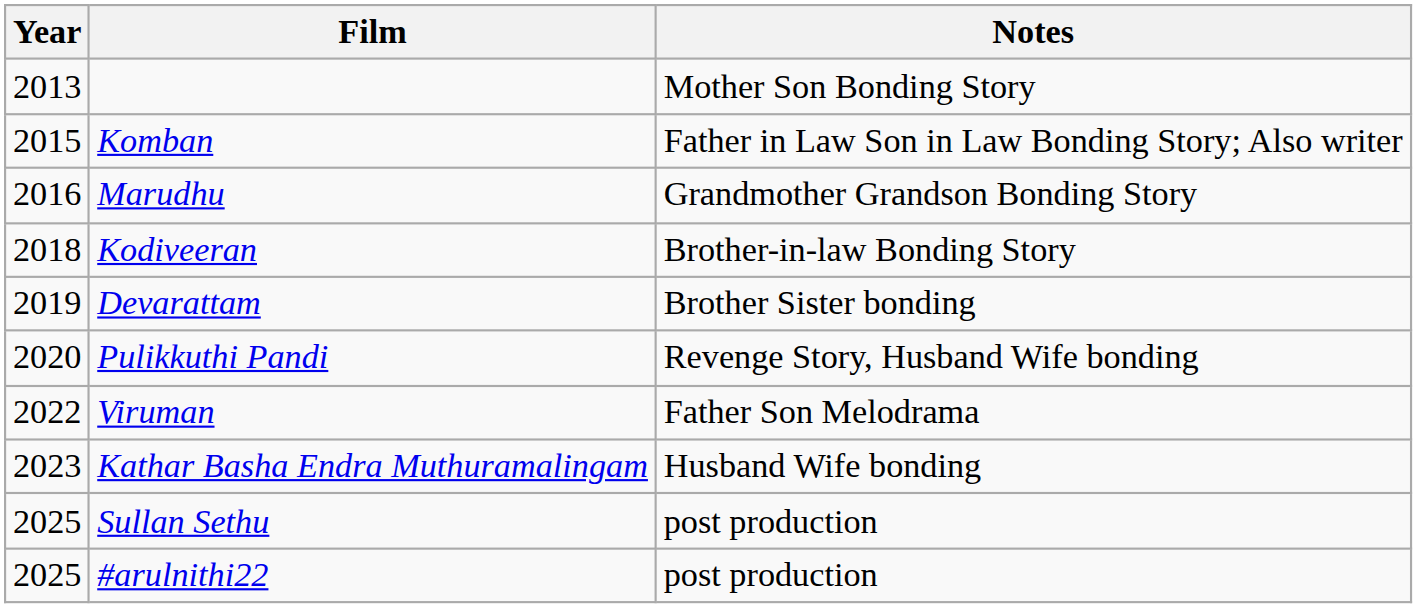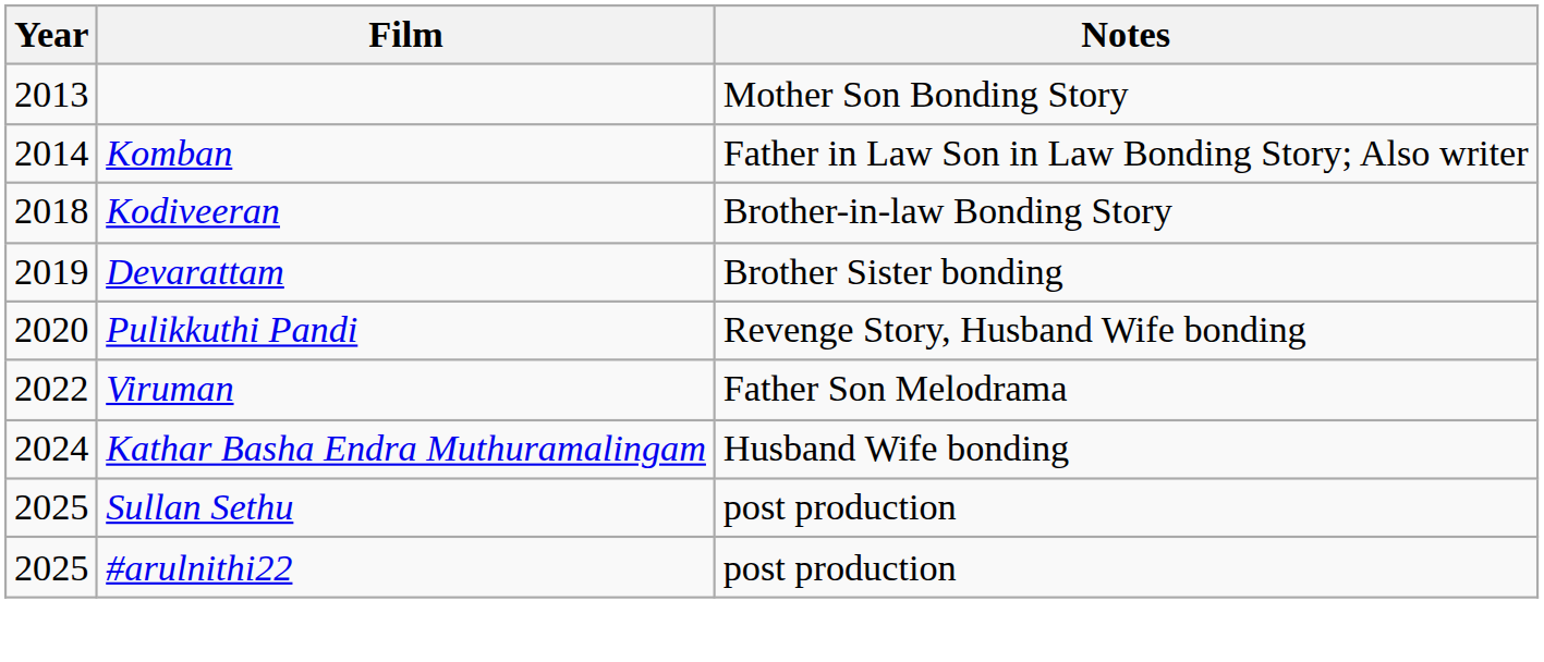Komban | Year: 2015 -> 2014
- row: 2016 | Marudhu | Grandmother Grandson Bonding Story
Kathar Basha Endra Muthuramalingam | Year: 2023 -> 2024
